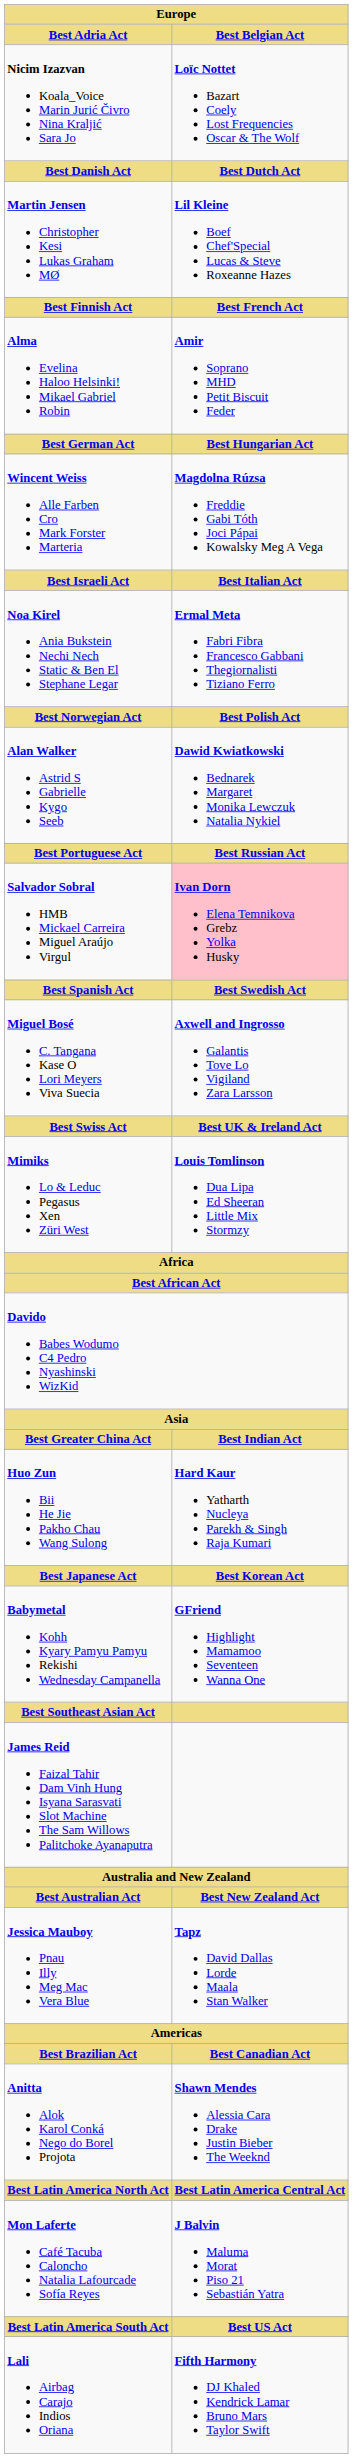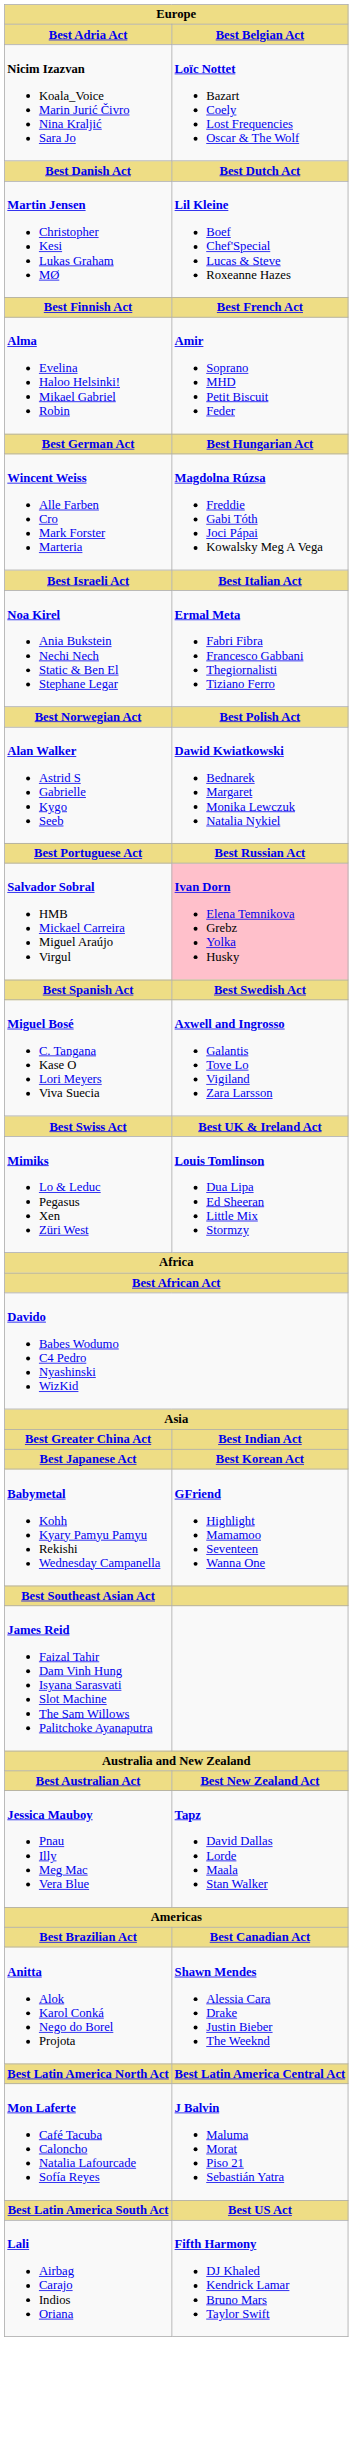- row: Huo Zun Bii He Jie Pakho Chau Wang Sulong | Hard Kaur Yatharth Nucleya Parekh & Singh Raja Kumari
